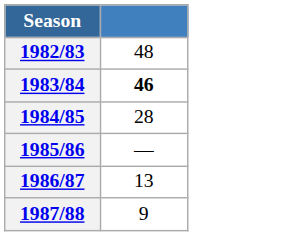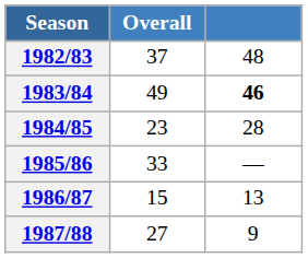+ column: Overall | 37 | 49 | 23 | 33 | 15 | 27
